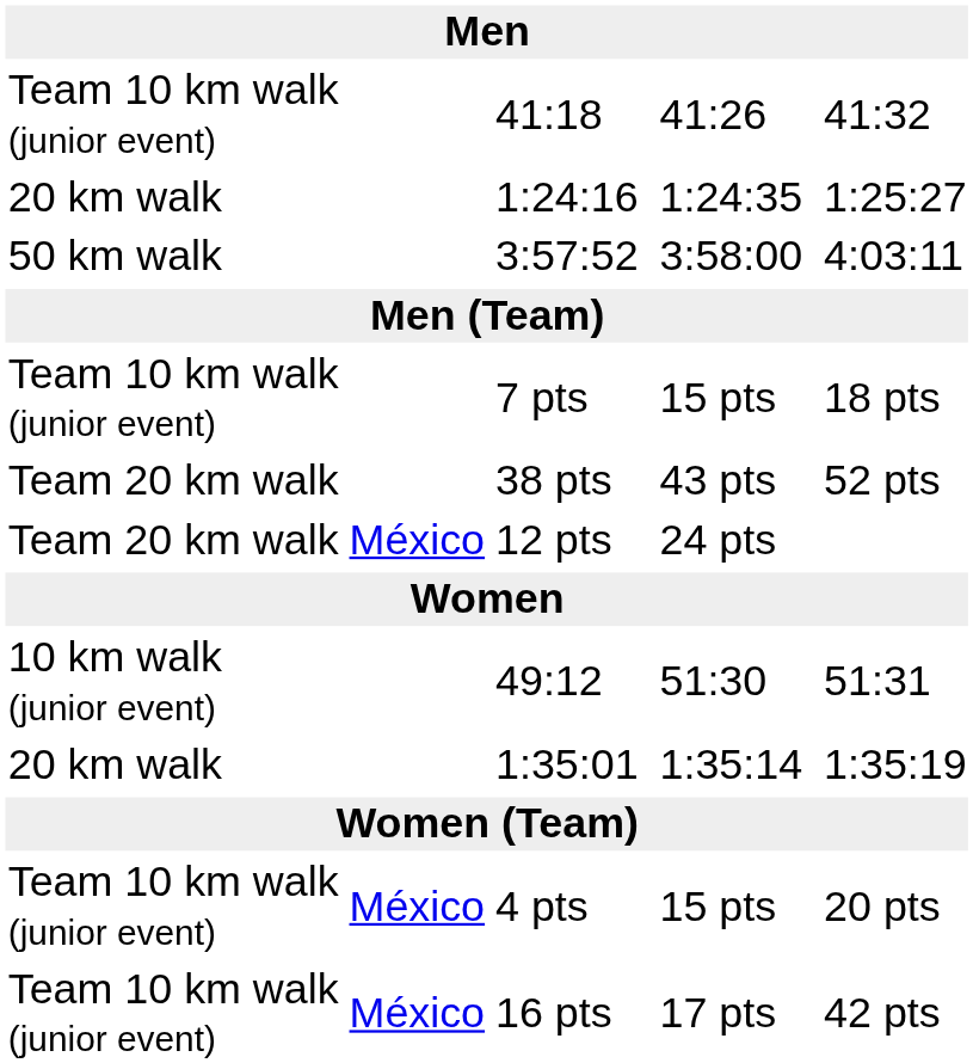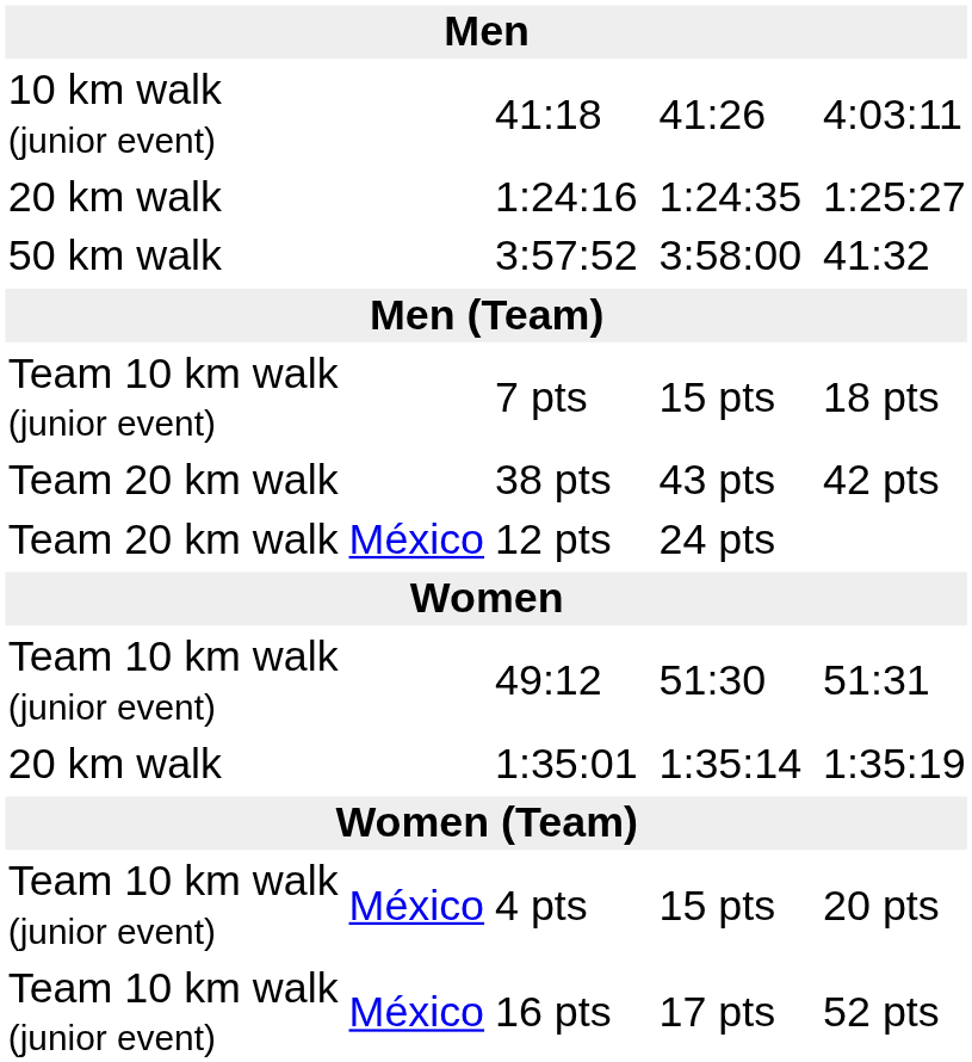41:18 | column 1: Team 10 km walk (junior event) -> 10 km walk (junior event)
41:18 | column 7: 41:32 -> 4:03:11
3:57:52 | column 7: 4:03:11 -> 41:32
38 pts | column 7: 52 pts -> 42 pts
49:12 | column 1: 10 km walk (junior event) -> Team 10 km walk (junior event)
16 pts | column 7: 42 pts -> 52 pts
